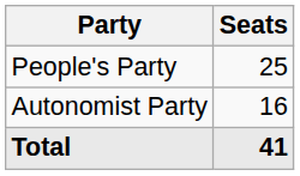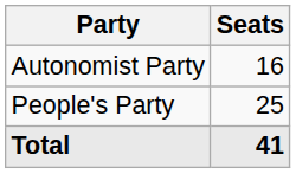rows swapped: People's Party <-> Autonomist Party
